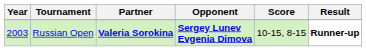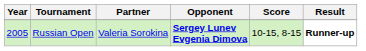Russian Open | Year: 2003 -> 2005
Russian Open | Partner: bold -> normal
